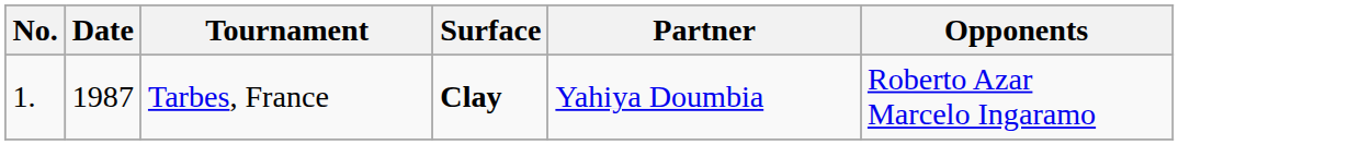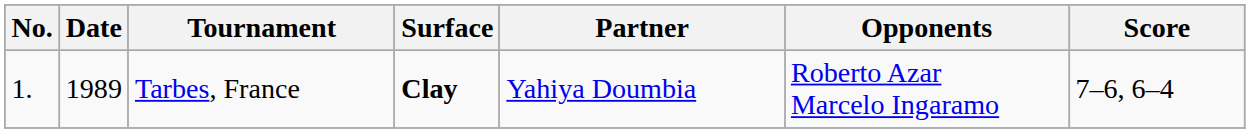+ column: Score | 7–6, 6–4
Tarbes, France | Date: 1987 -> 1989
